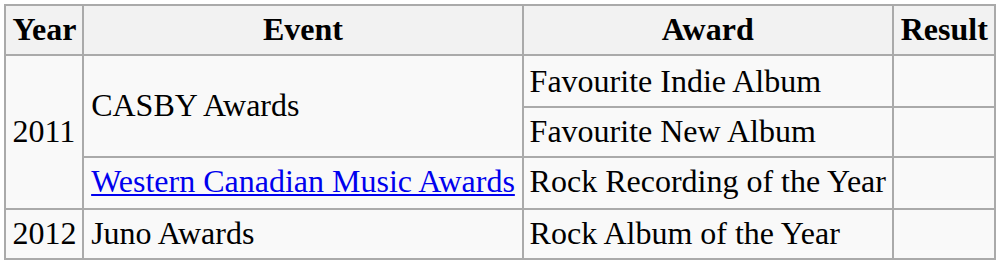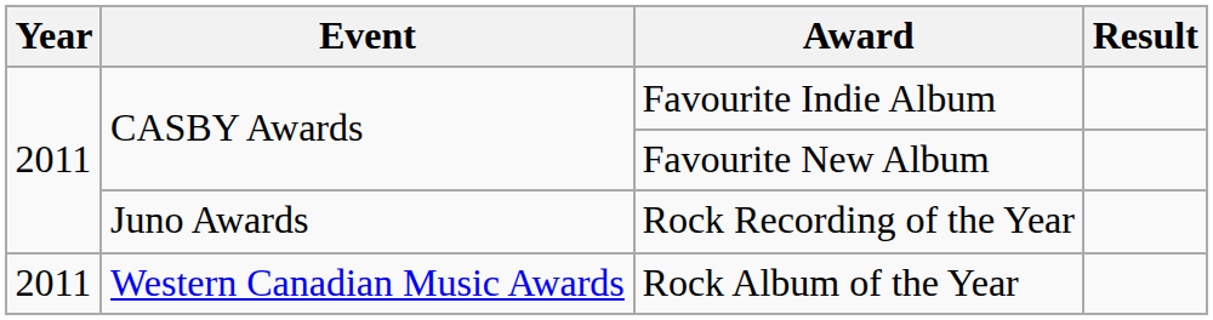Rock Recording of the Year | Event: Western Canadian Music Awards -> Juno Awards
Rock Album of the Year | Year: 2012 -> 2011
Rock Album of the Year | Event: Juno Awards -> Western Canadian Music Awards
